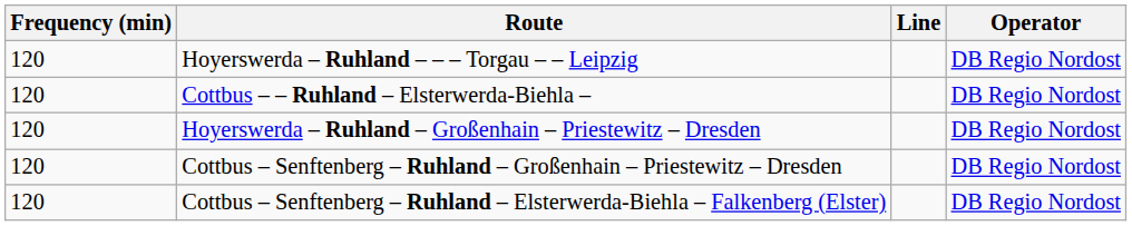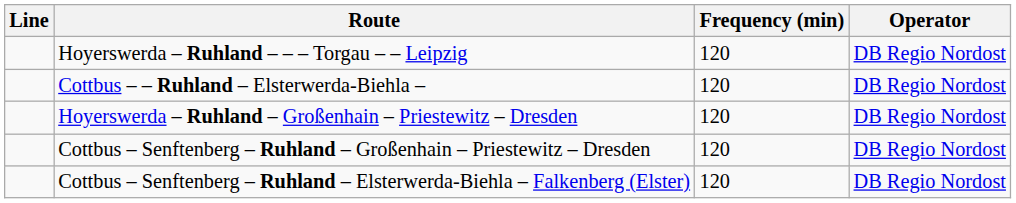columns swapped: Line <-> Frequency (min)
